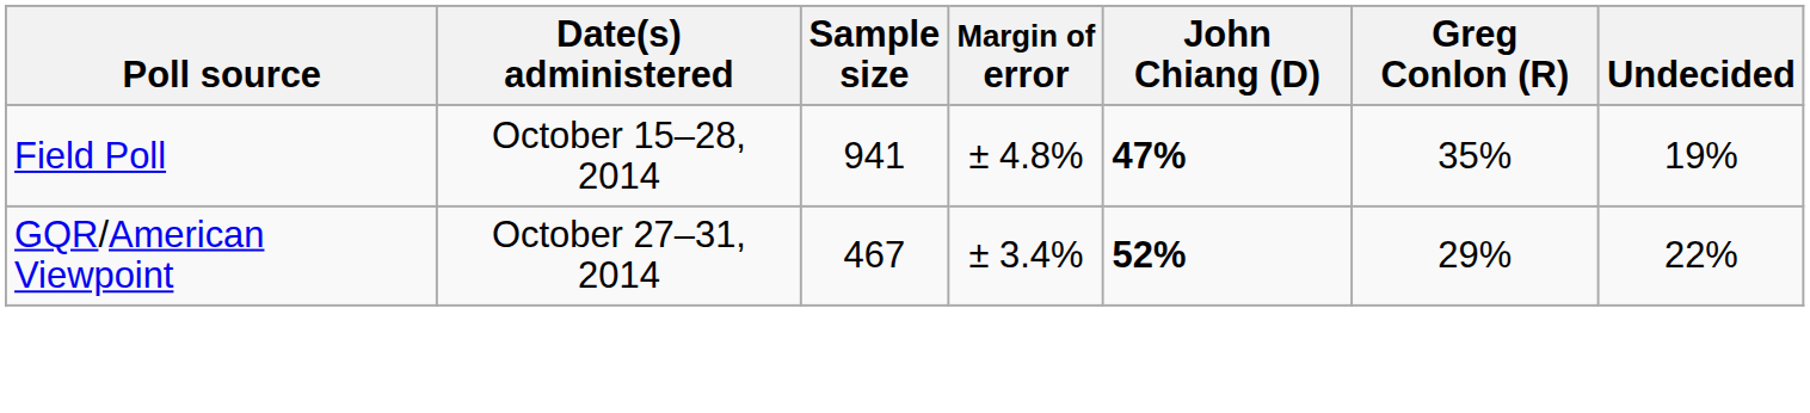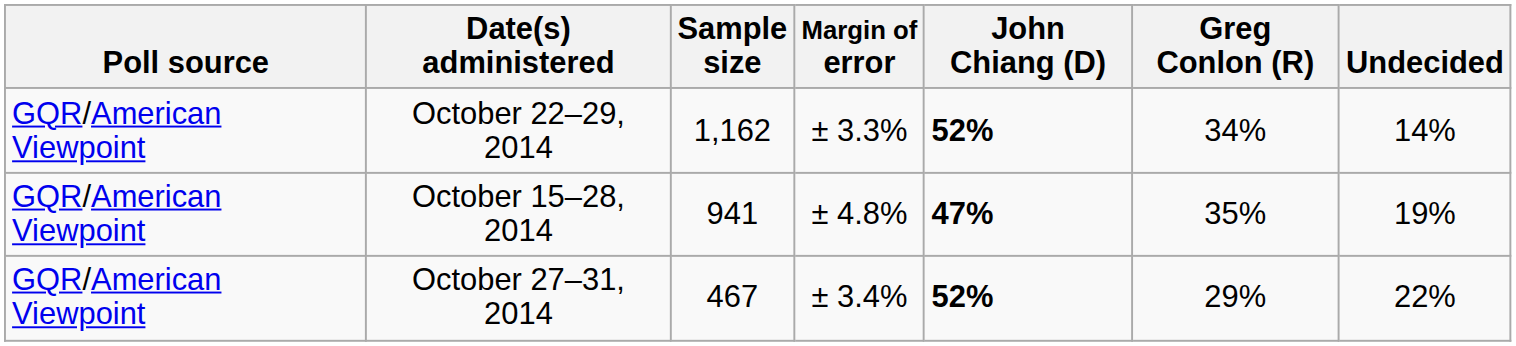+ row: GQR/American Viewpoint | October 22–29, 2014 | 1,162 | ± 3.3% | 52% | 34% | 14%
October 15–28, 2014 | Poll source: Field Poll -> GQR/American Viewpoint
